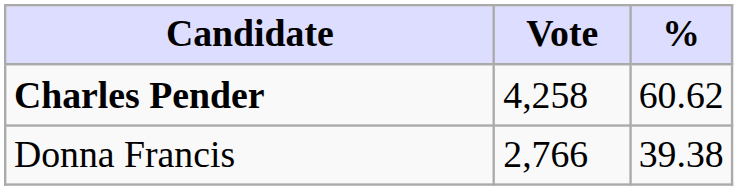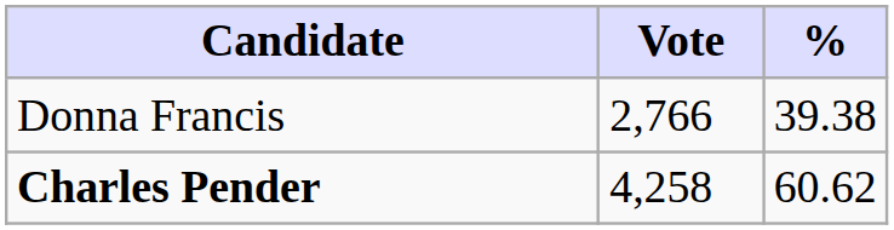rows swapped: Charles Pender <-> Donna Francis
